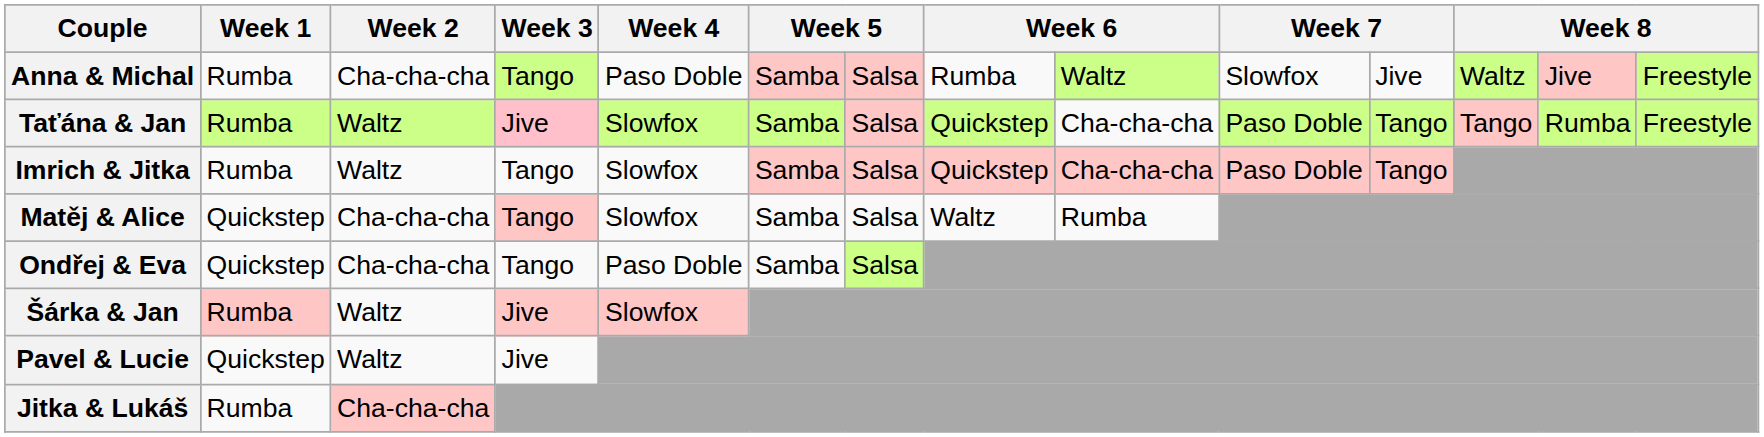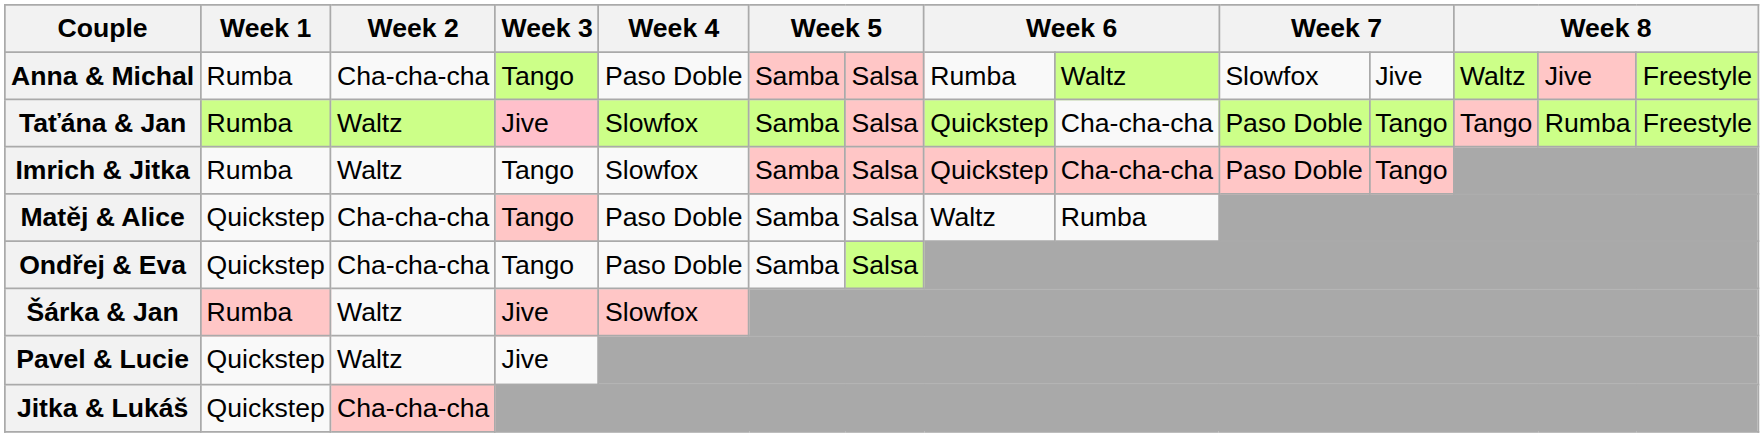Matěj & Alice | Week 4: Slowfox -> Paso Doble
Jitka & Lukáš | Week 1: Rumba -> Quickstep
